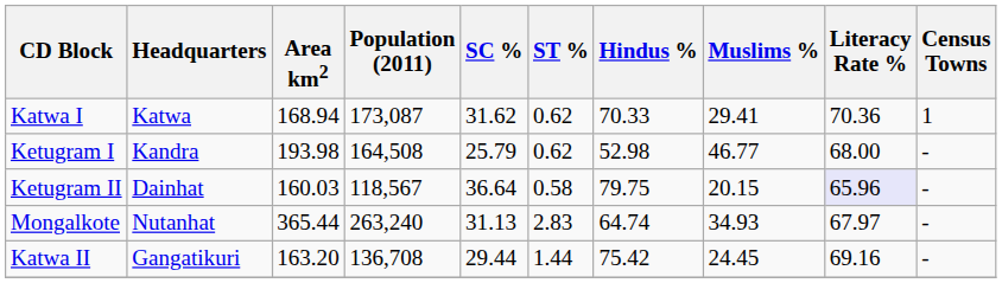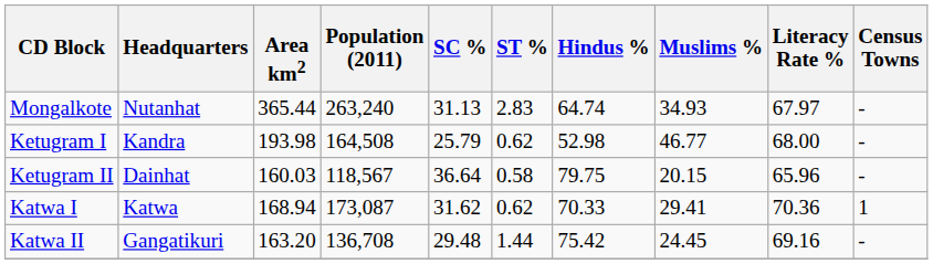rows swapped: Mongalkote <-> Katwa I
Ketugram II | Literacy Rate %: lavender background -> no background
Katwa II | SC %: 29.44 -> 29.48
